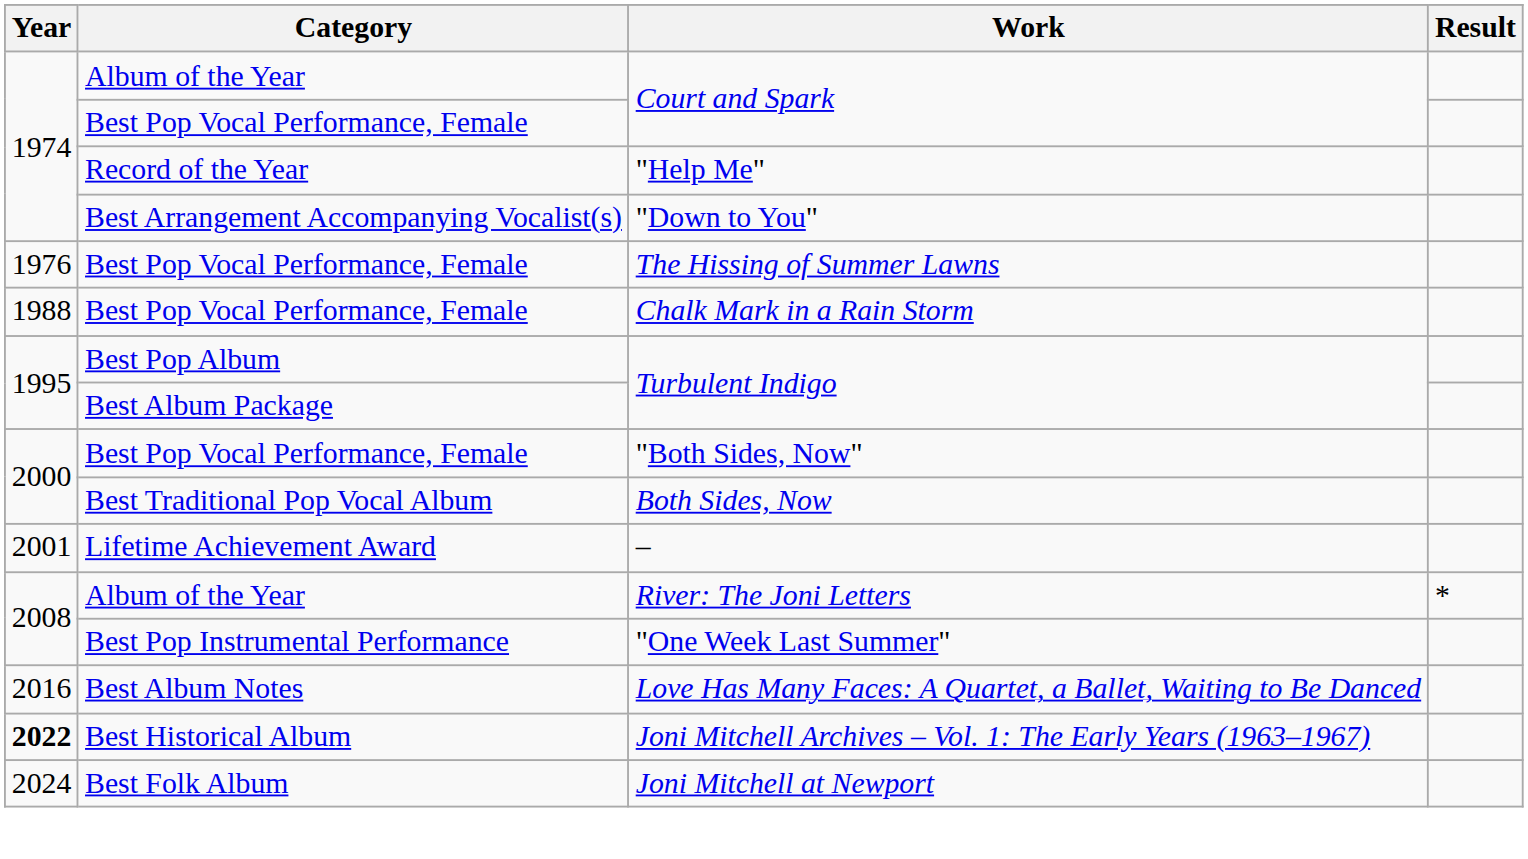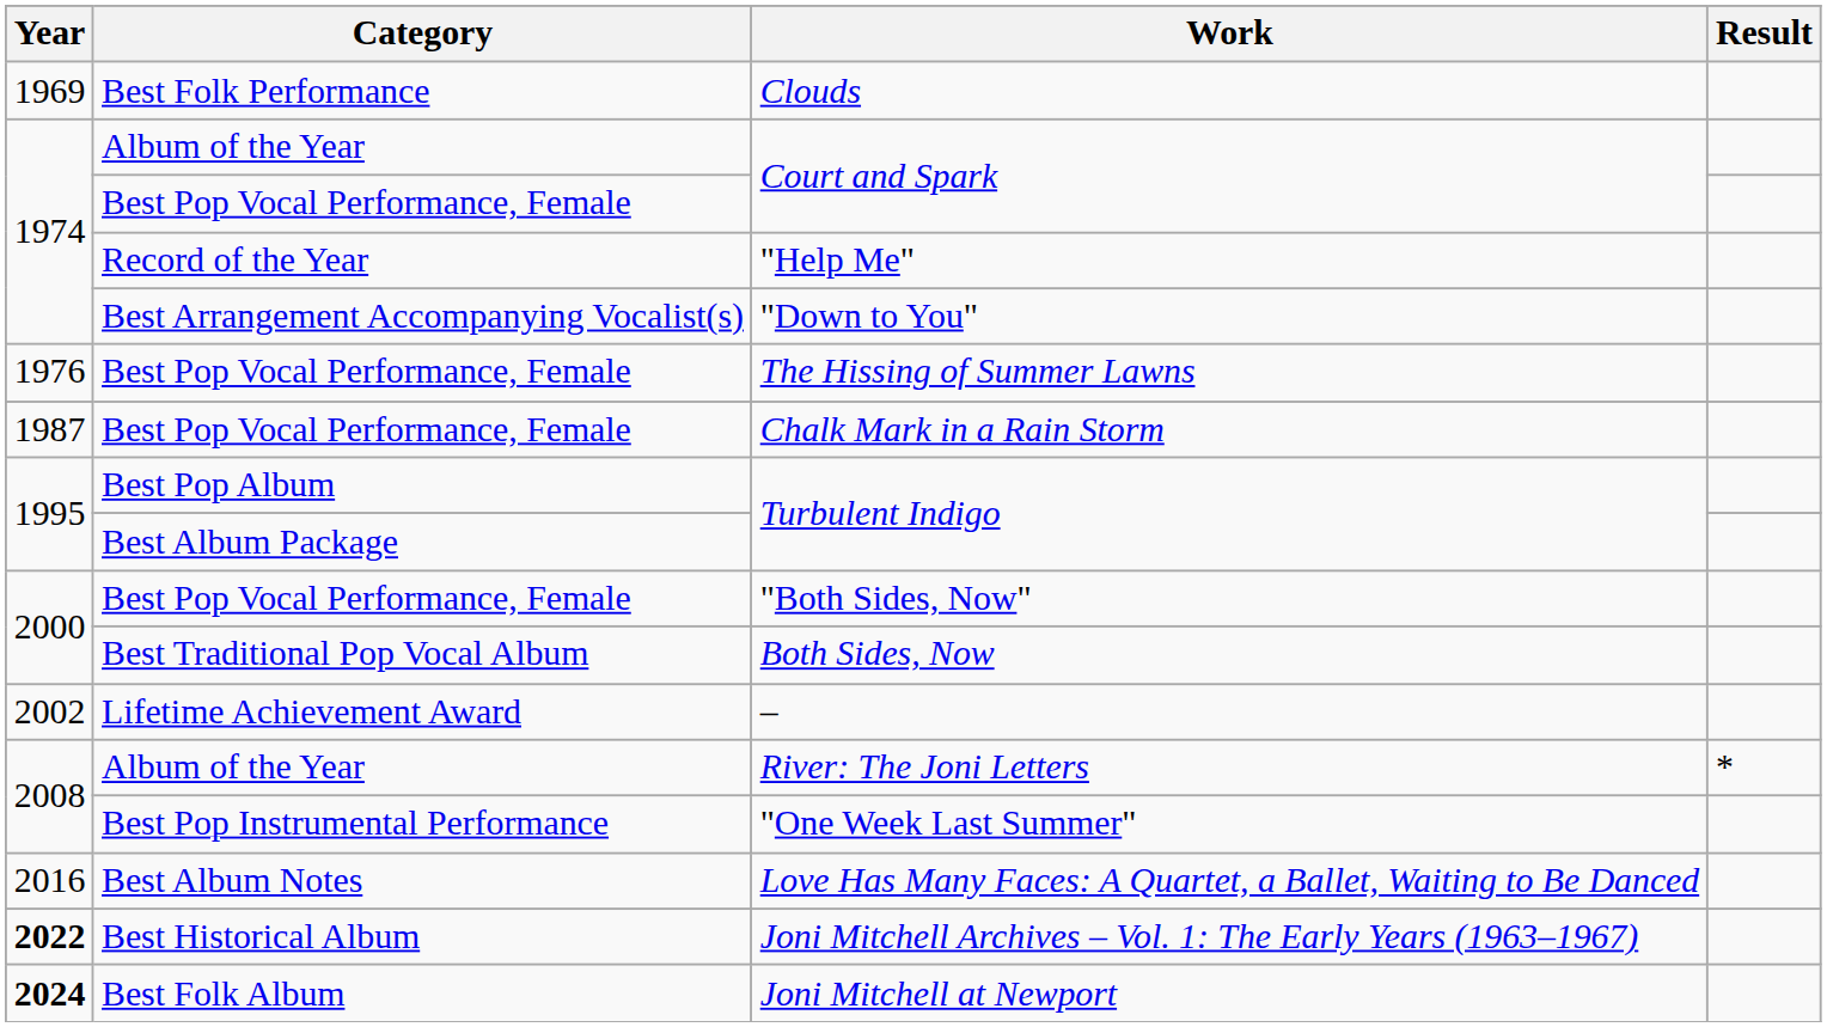+ row: 1969 | Best Folk Performance | Clouds
Chalk Mark in a Rain Storm | Year: 1988 -> 1987
– | Year: 2001 -> 2002
Joni Mitchell at Newport | Year: normal -> bold
